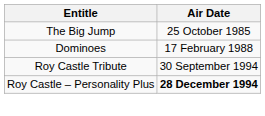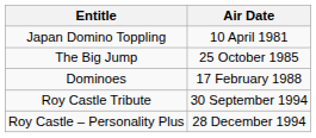+ row: Japan Domino Toppling | 10 April 1981
Roy Castle – Personality Plus | Air Date: bold -> normal
